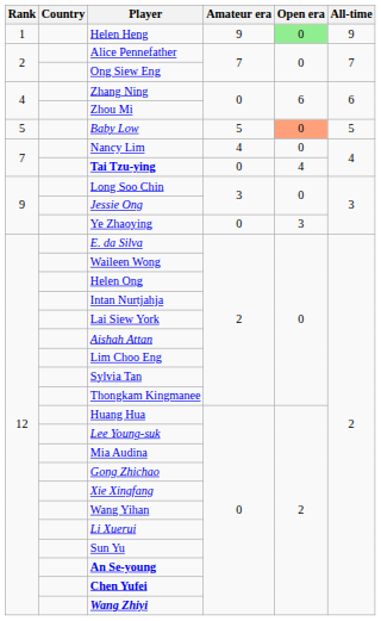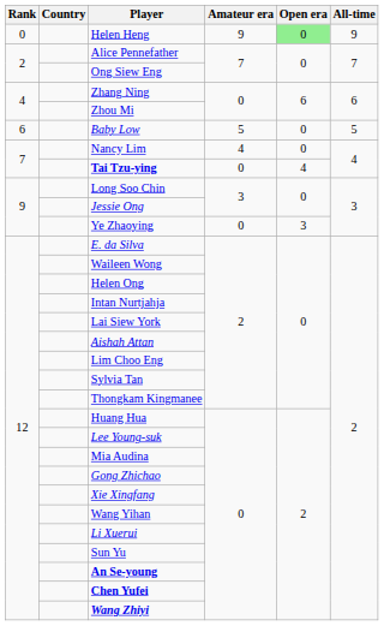Helen Heng | Rank: 1 -> 0
Baby Low | Rank: 5 -> 6
Baby Low | Open era: lightsalmon background -> no background
